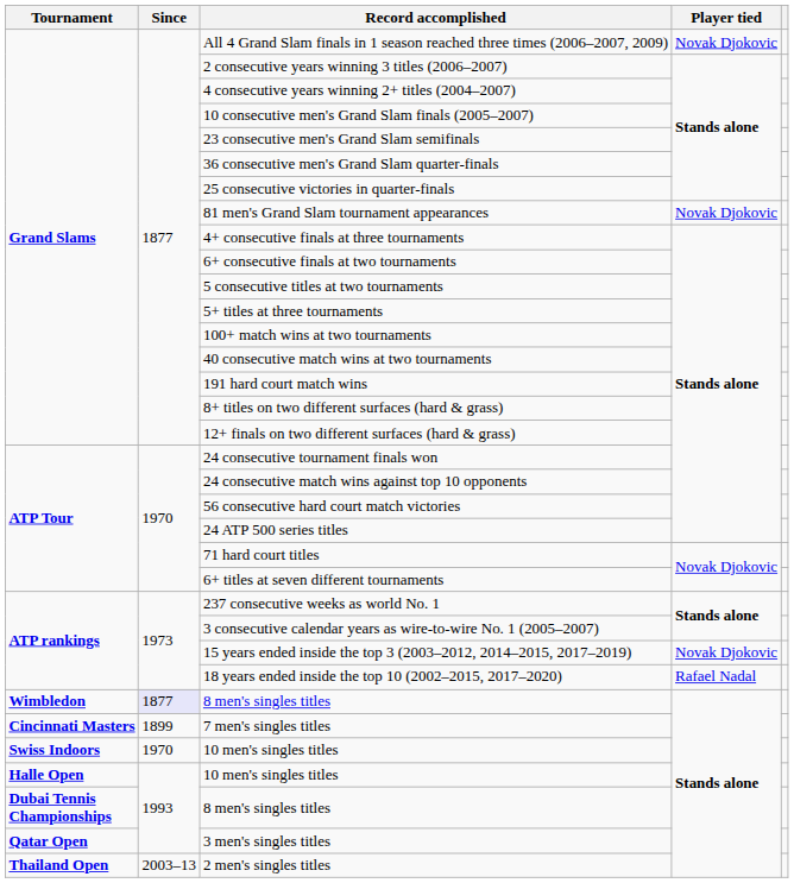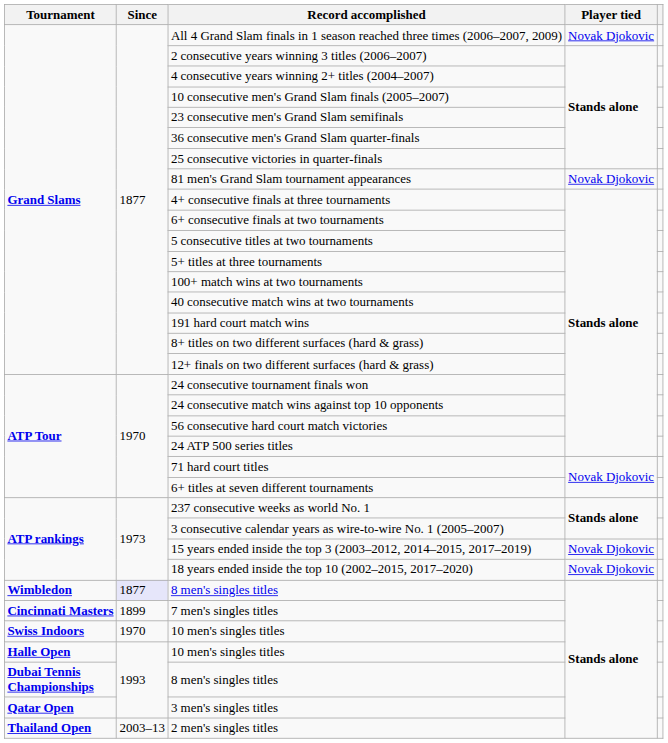18 years ended inside the top 10 (2002–2015, 2017–2020) | Player tied: Rafael Nadal -> Novak Djokovic
